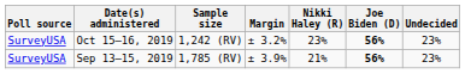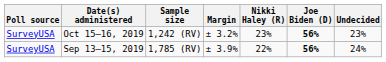Sep 13–15, 2019 | Nikki Haley (R): 21% -> 22%
Sep 13–15, 2019 | Undecided: 23% -> 24%
